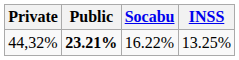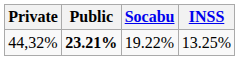44,32% | Socabu: 16.22% -> 19.22%
